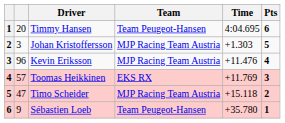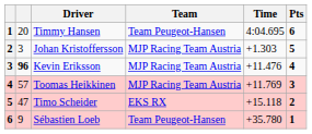Kevin Eriksson | column 2: normal -> bold
Toomas Heikkinen | Team: EKS RX -> MJP Racing Team Austria
Timo Scheider | Team: MJP Racing Team Austria -> EKS RX
